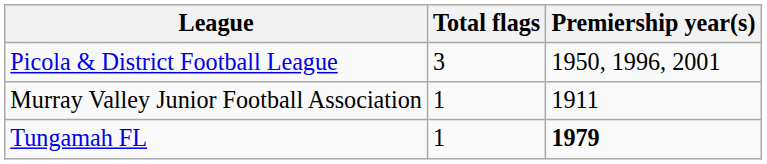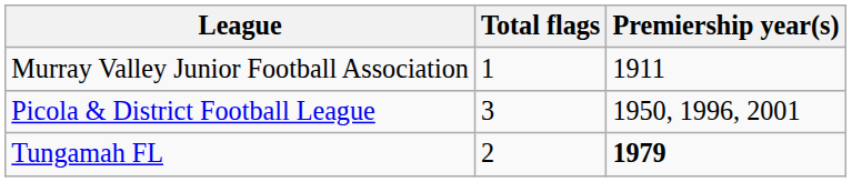rows swapped: Murray Valley Junior Football Association <-> Picola & District Football League
Tungamah FL | Total flags: 1 -> 2
